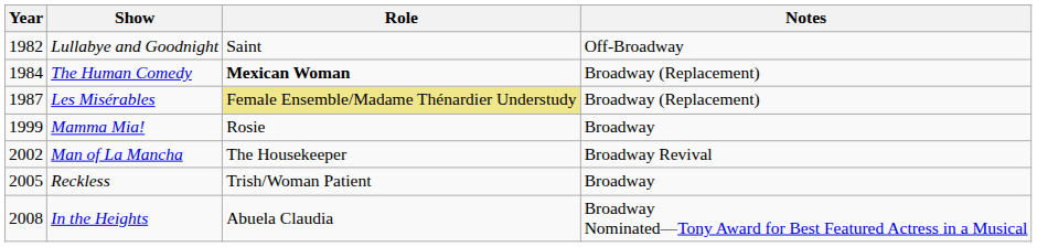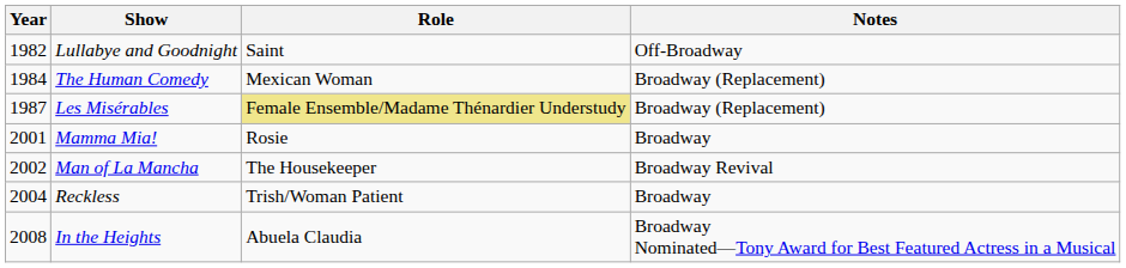The Human Comedy | Role: bold -> normal
Mamma Mia! | Year: 1999 -> 2001
Reckless | Year: 2005 -> 2004
